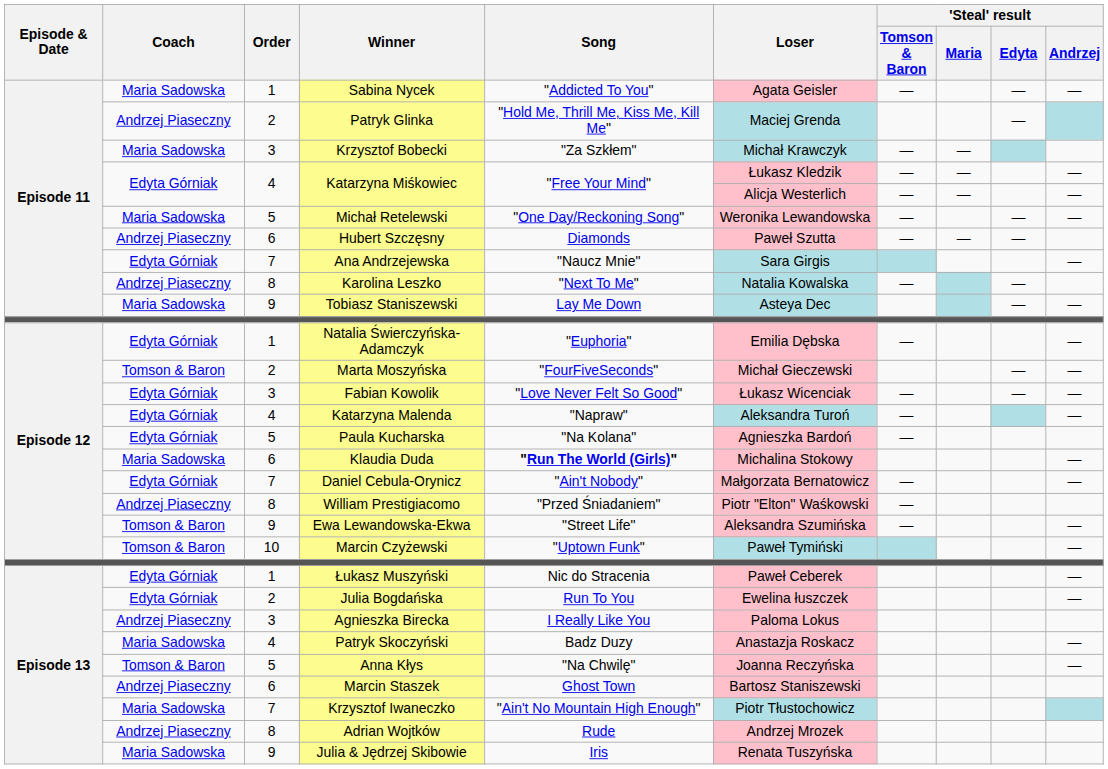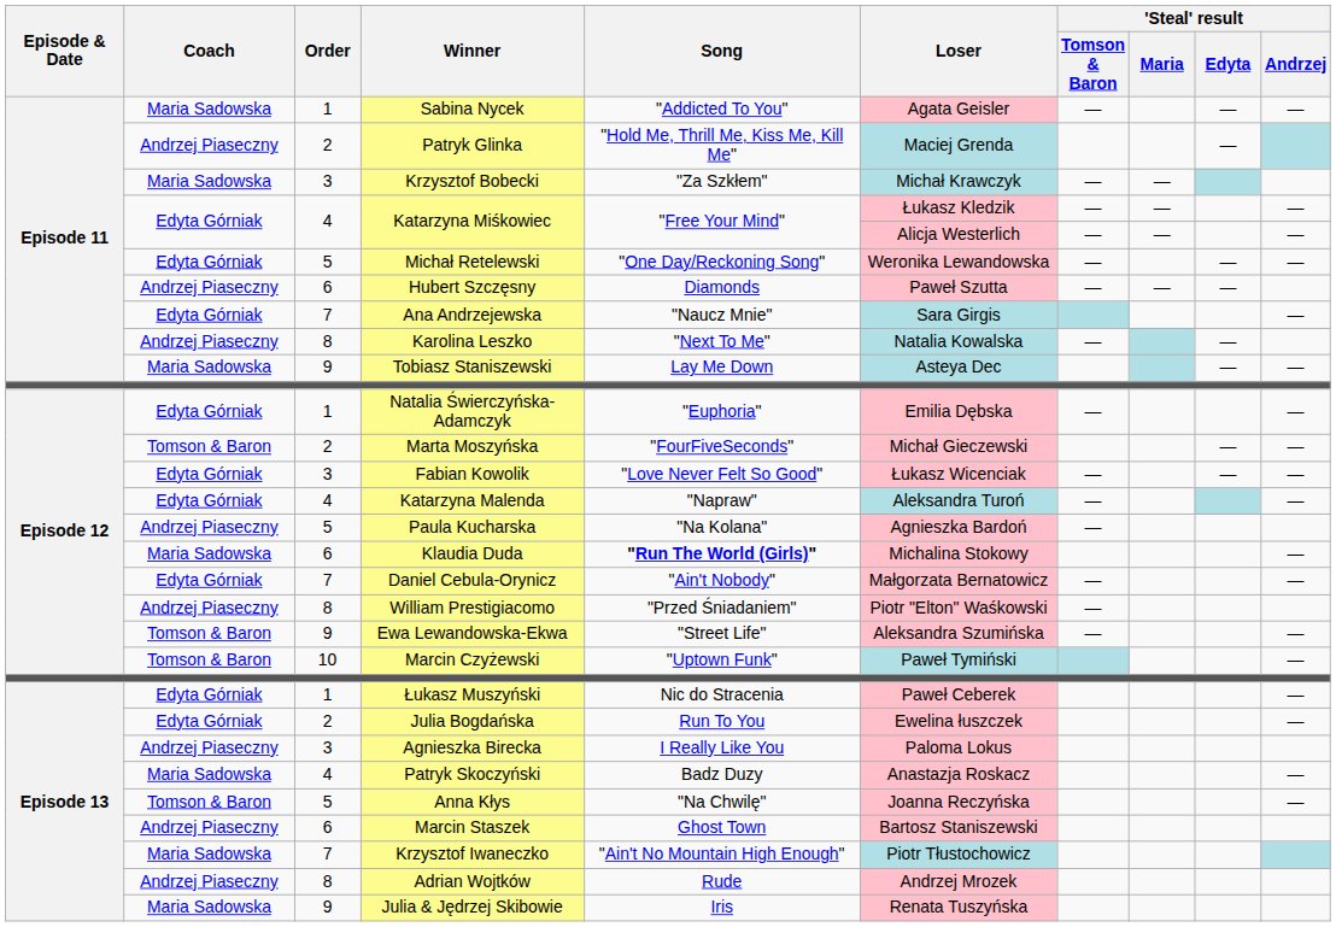Michał Retelewski | Coach: Maria Sadowska -> Edyta Górniak
Paula Kucharska | Coach: Edyta Górniak -> Andrzej Piaseczny
